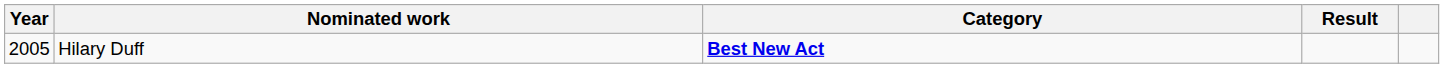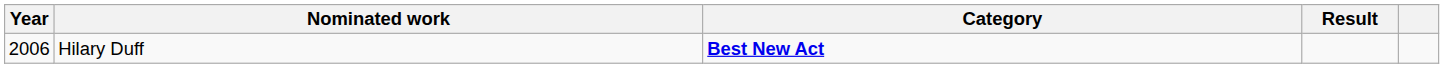Hilary Duff | Year: 2005 -> 2006
